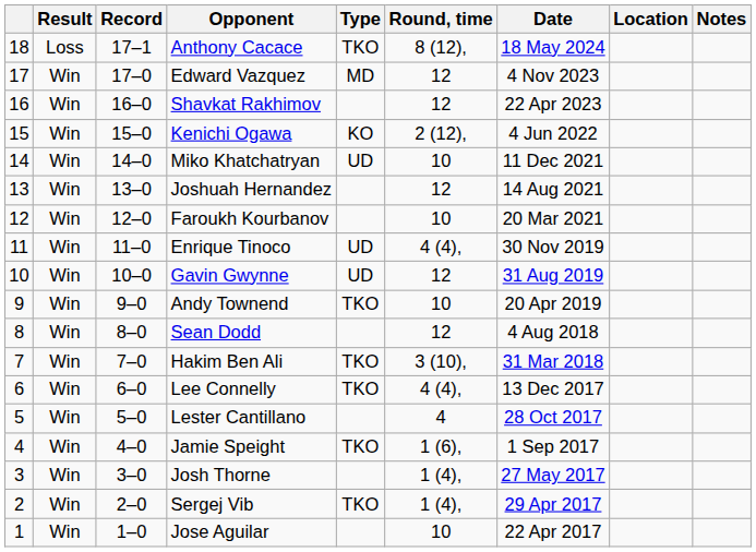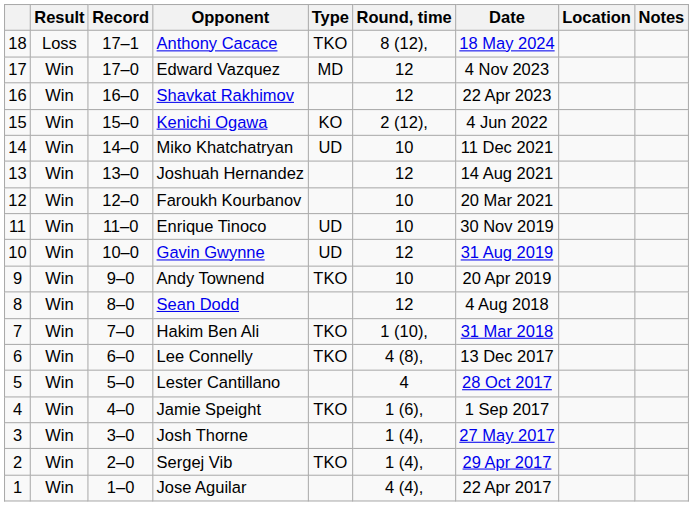Enrique Tinoco | Round, time: 4 (4), -> 10
Hakim Ben Ali | Round, time: 3 (10), -> 1 (10),
Lee Connelly | Round, time: 4 (4), -> 4 (8),
Jose Aguilar | Round, time: 10 -> 4 (4),
